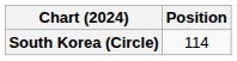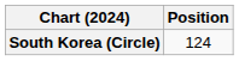South Korea (Circle) | Position: 114 -> 124
